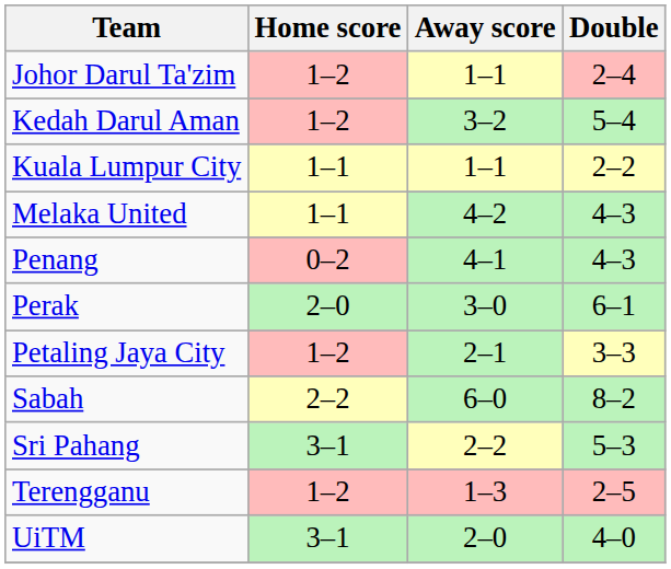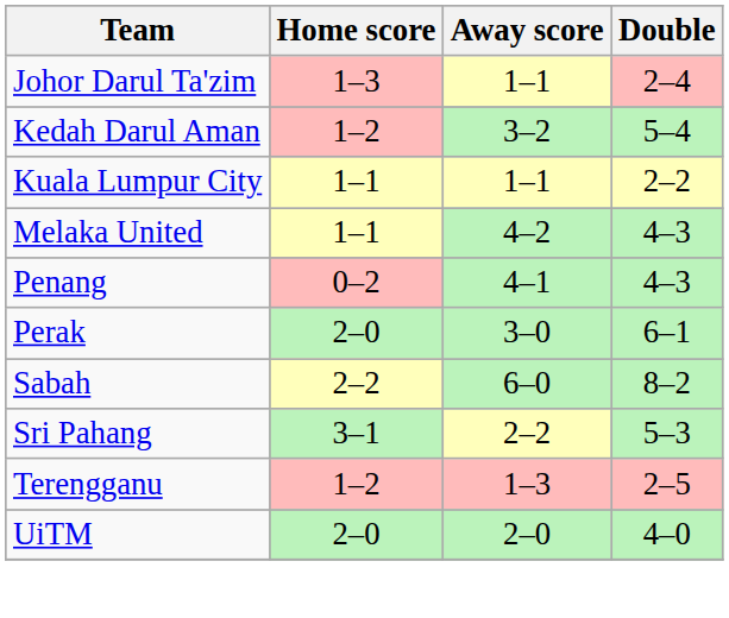Johor Darul Ta'zim | Home score: 1–2 -> 1–3
- row: Petaling Jaya City | 1–2 | 2–1 | 3–3
UiTM | Home score: 3–1 -> 2–0
